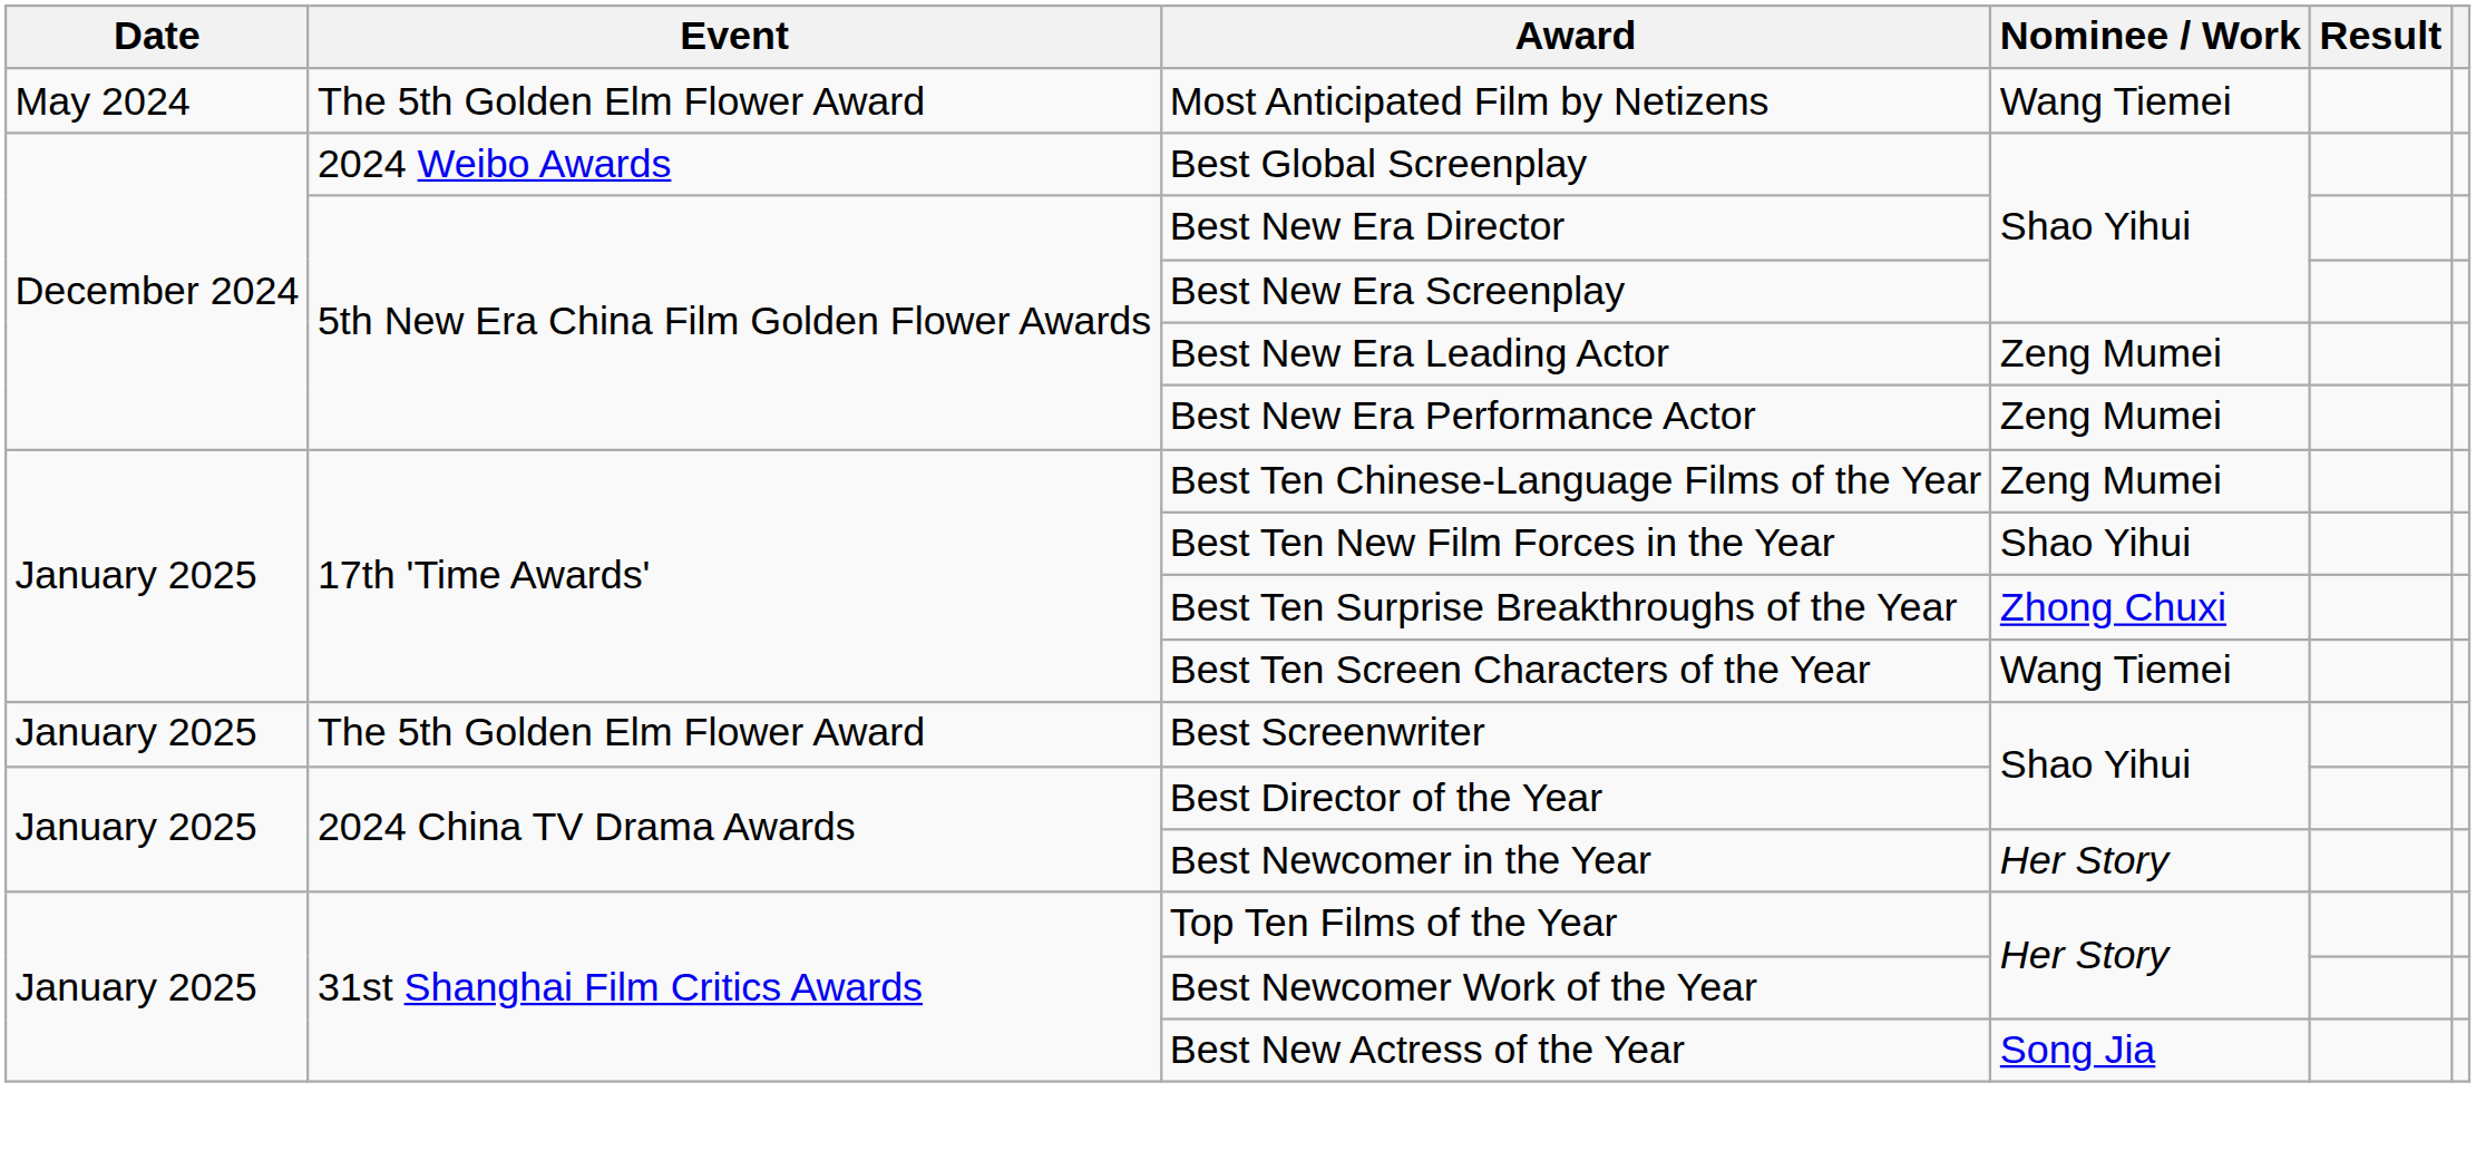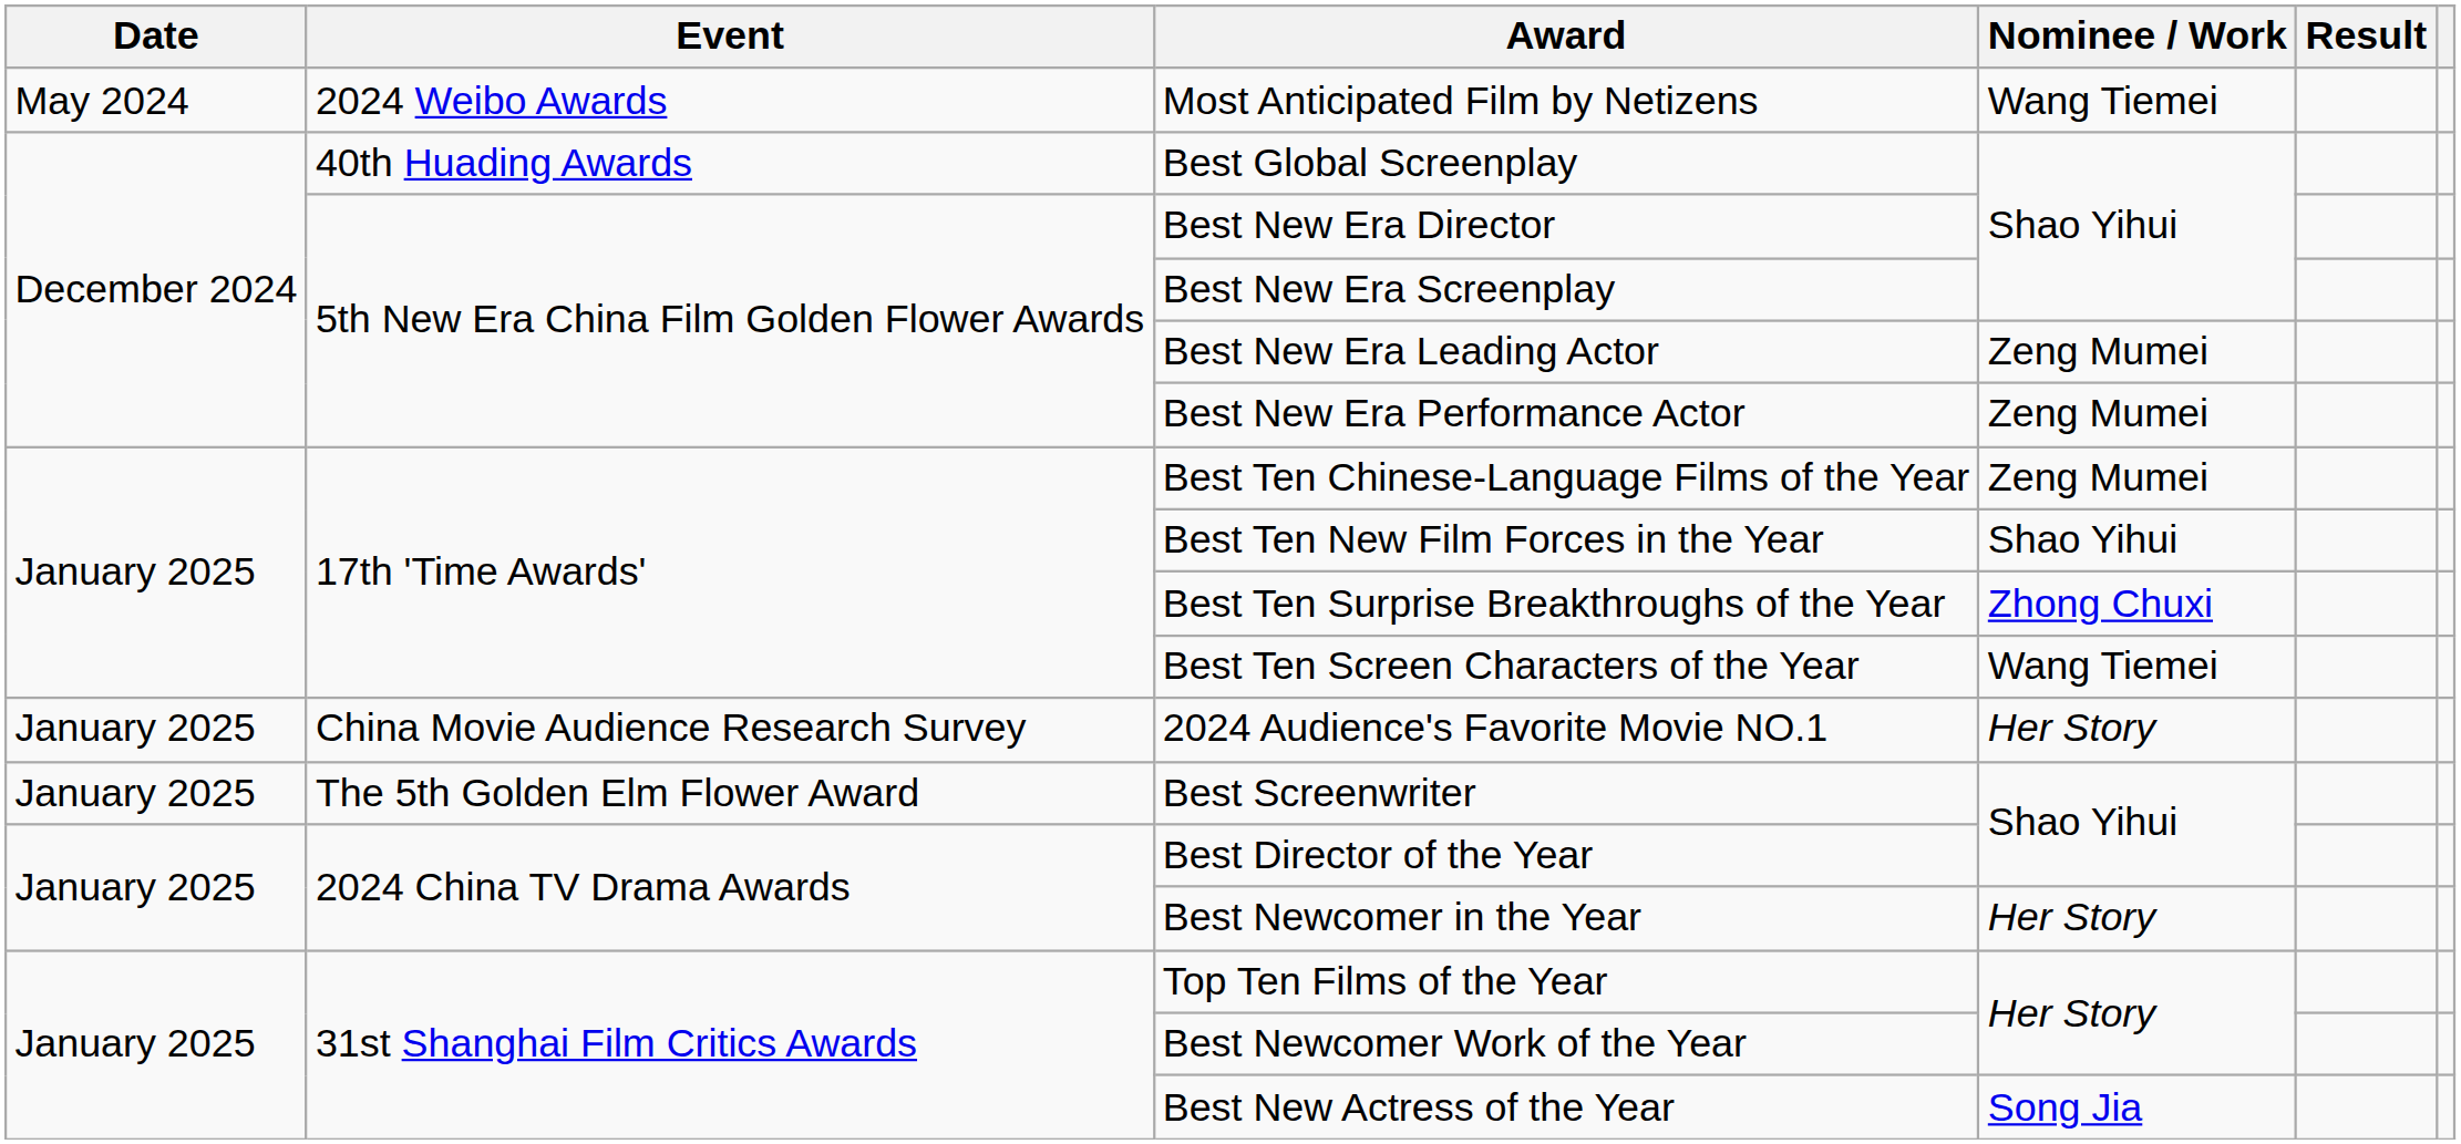Most Anticipated Film by Netizens | Event: The 5th Golden Elm Flower Award -> 2024 Weibo Awards
Best Global Screenplay | Event: 2024 Weibo Awards -> 40th Huading Awards
+ row: January 2025 | China Movie Audience Research Survey | 2024 Audience's Favorite Movie NO.1 | Her Story
